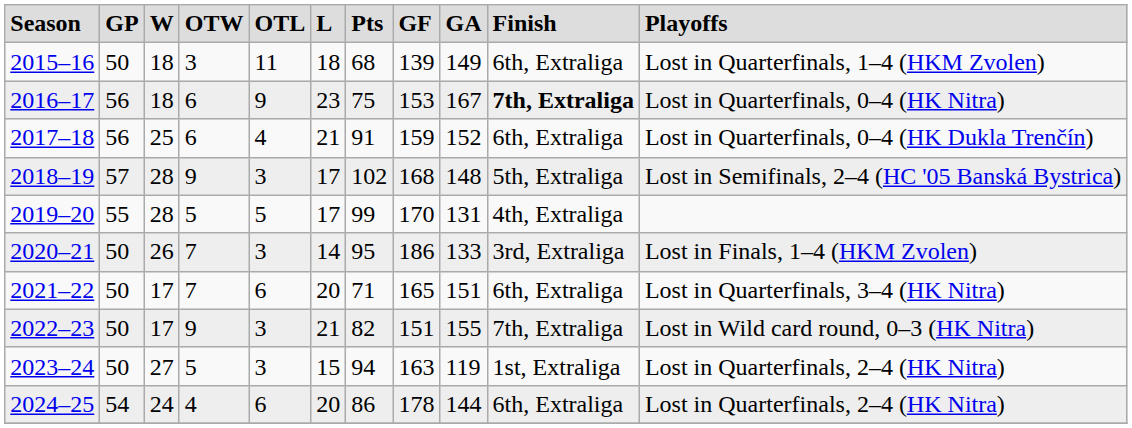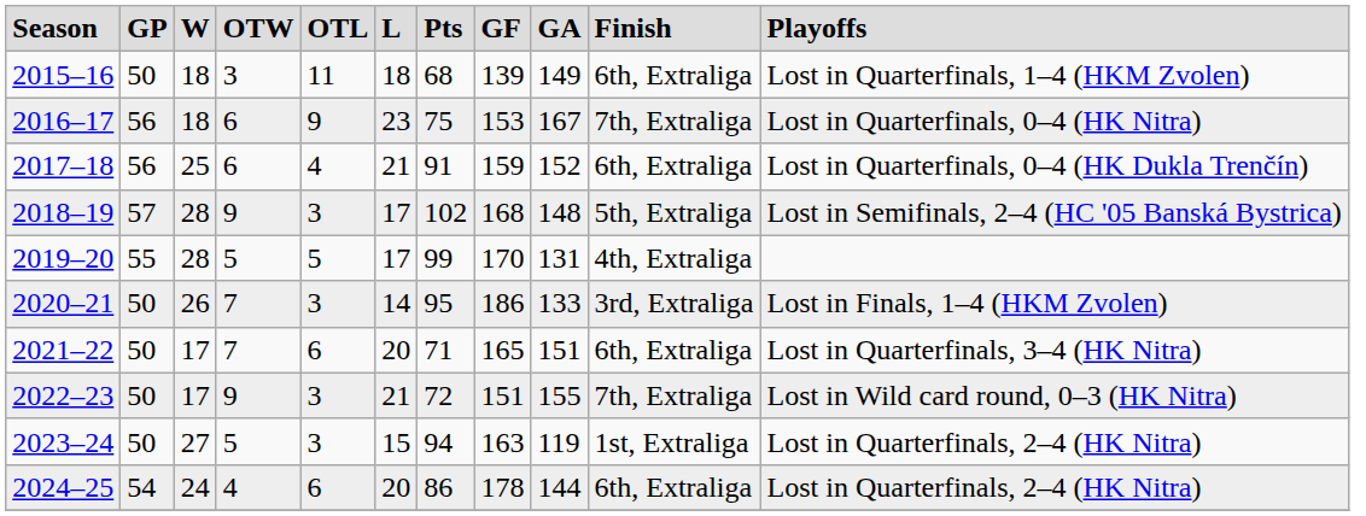2016–17 | Finish: bold -> normal
2022–23 | Pts: 82 -> 72
